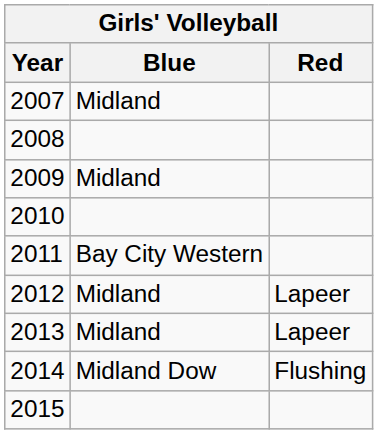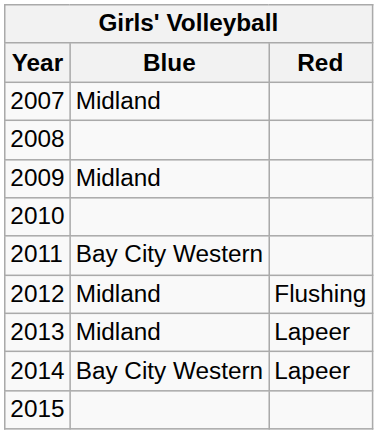2012 | Red: Lapeer -> Flushing
2014 | Blue: Midland Dow -> Bay City Western
2014 | Red: Flushing -> Lapeer
